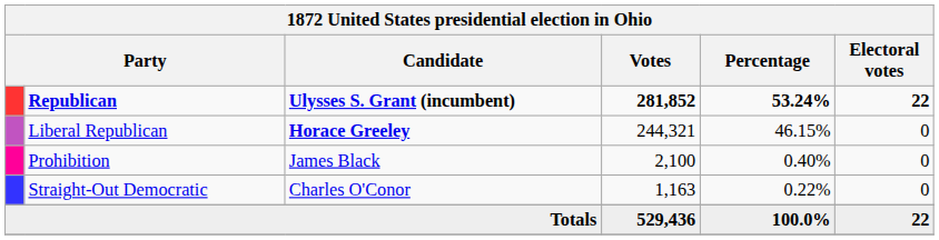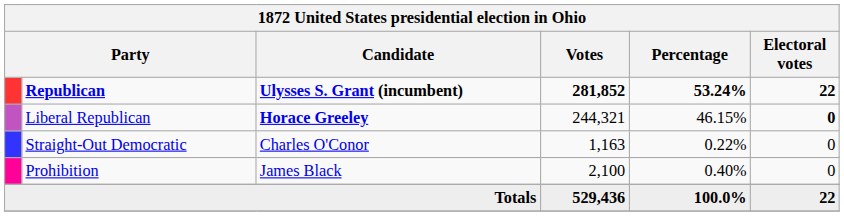Liberal Republican | Electoral votes: normal -> bold
rows swapped: Prohibition <-> Straight-Out Democratic
